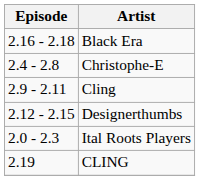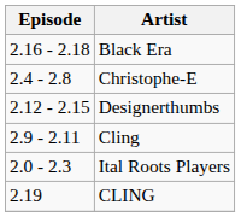rows swapped: Cling <-> Designerthumbs
